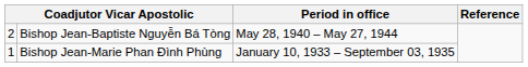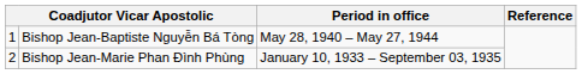Bishop Jean-Baptiste Nguyễn Bá Tòng | column 1: 2 -> 1
Bishop Jean-Marie Phan Ðình Phùng | column 1: 1 -> 2
